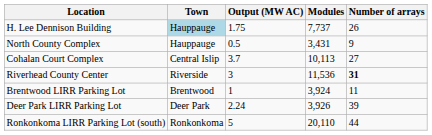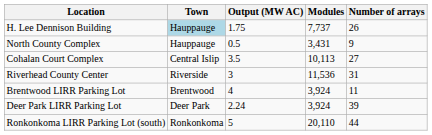Cohalan Court Complex | Output (MW AC): 3.7 -> 3.5
Riverhead County Center | Number of arrays: bold -> normal
Brentwood LIRR Parking Lot | Output (MW AC): 1 -> 4
Deer Park LIRR Parking Lot | Modules: 3,926 -> 3,924
